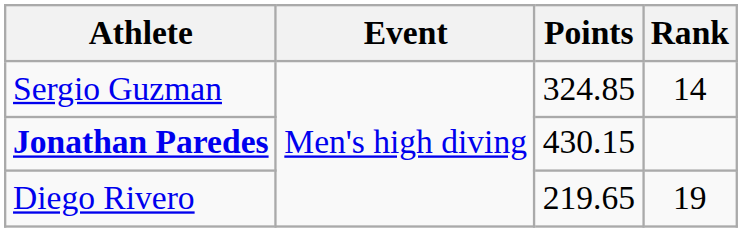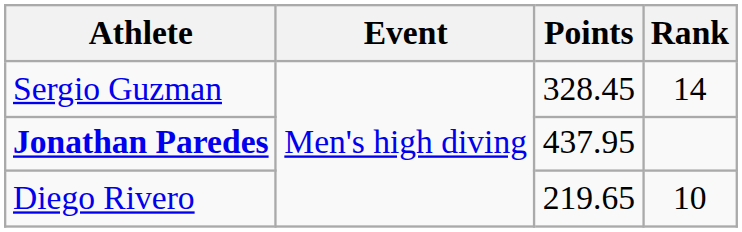Sergio Guzman | Points: 324.85 -> 328.45
Jonathan Paredes | Points: 430.15 -> 437.95
Diego Rivero | Rank: 19 -> 10
